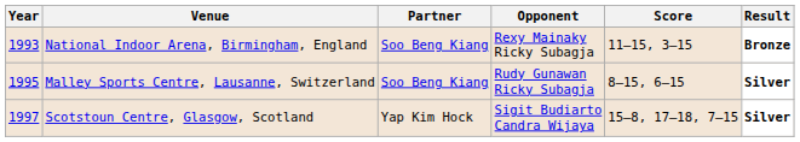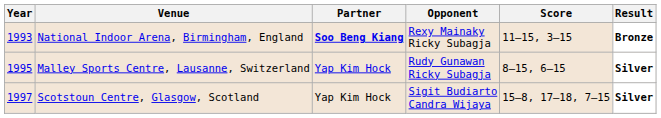National Indoor Arena, Birmingham, England | Partner: normal -> bold
Malley Sports Centre, Lausanne, Switzerland | Partner: Soo Beng Kiang -> Yap Kim Hock
